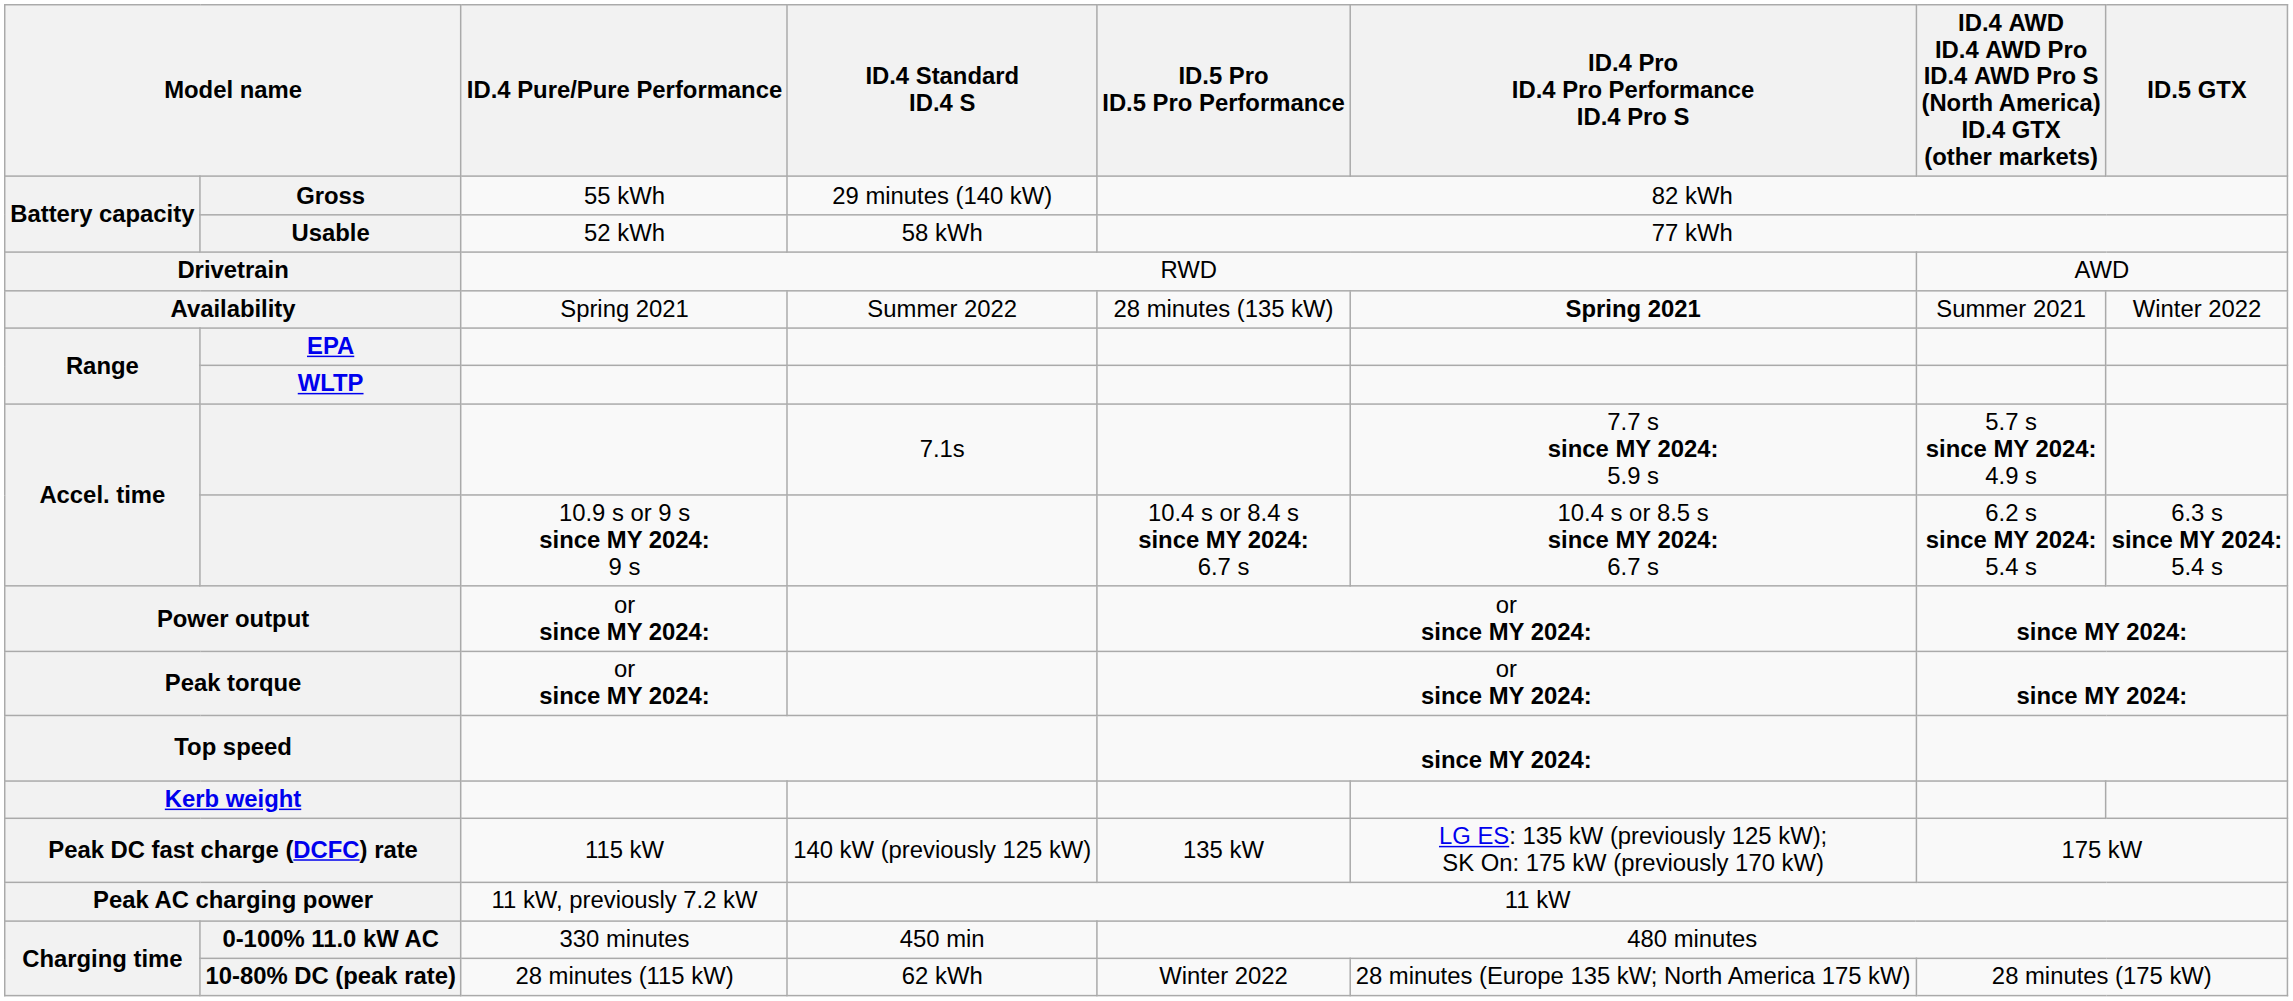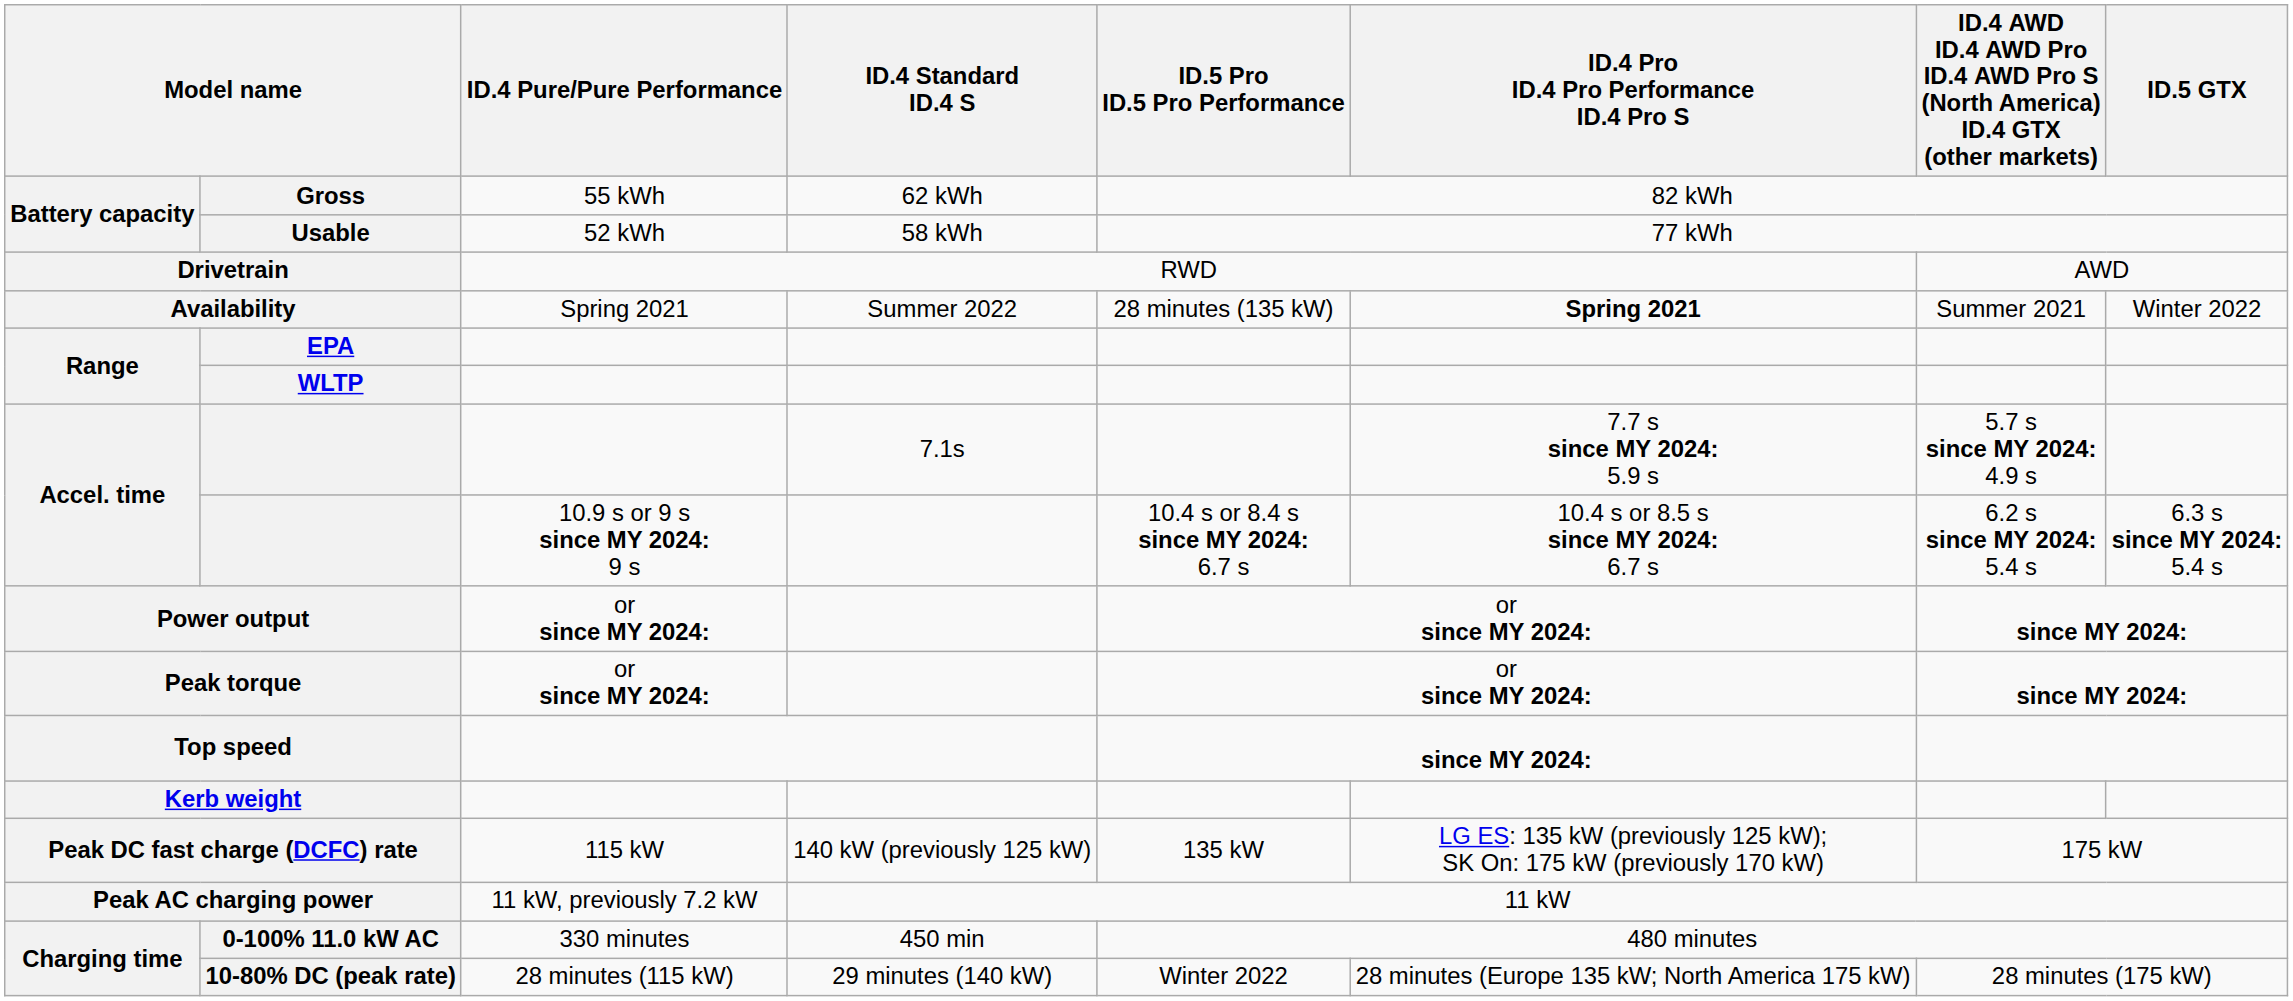Gross | ID.4 Standard ID.4 S: 29 minutes (140 kW) -> 62 kWh
10-80% DC (peak rate) | ID.4 Standard ID.4 S: 62 kWh -> 29 minutes (140 kW)
